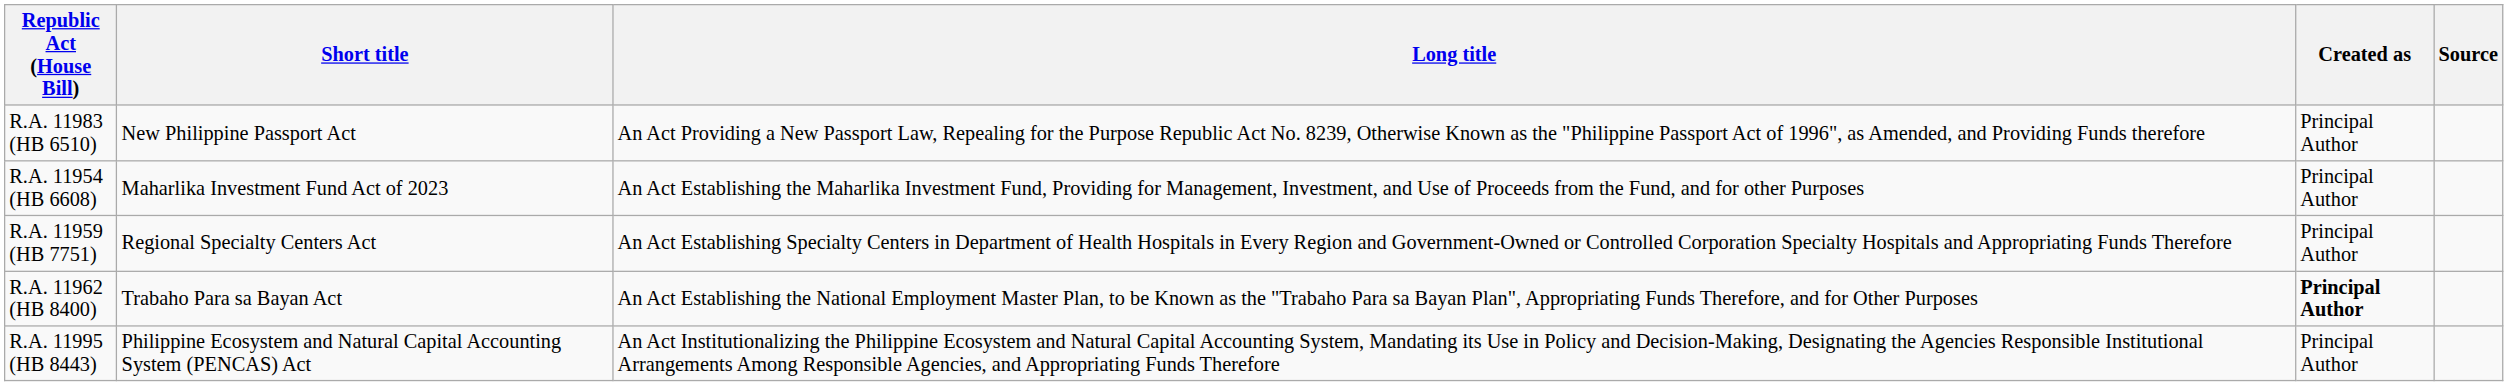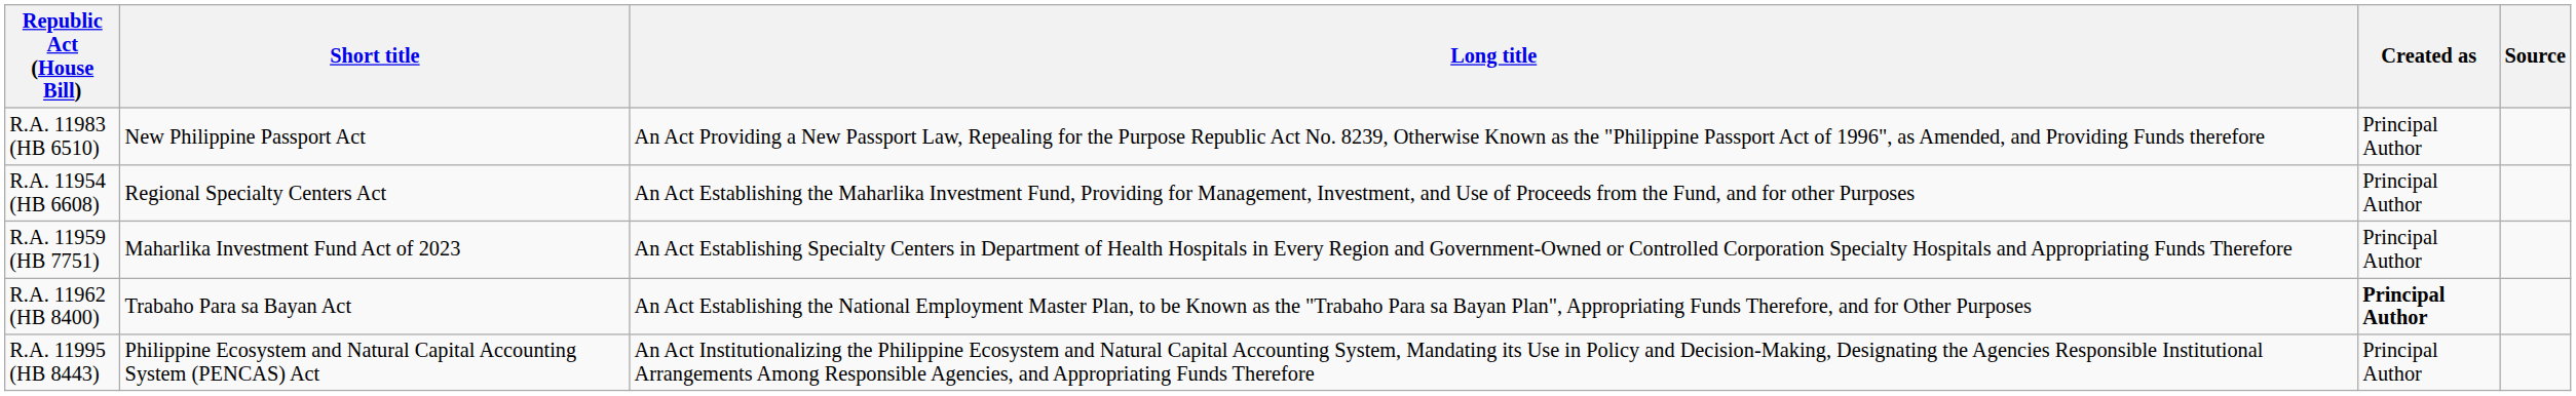R.A. 11954 (HB 6608) | Short title: Maharlika Investment Fund Act of 2023 -> Regional Specialty Centers Act
R.A. 11959 (HB 7751) | Short title: Regional Specialty Centers Act -> Maharlika Investment Fund Act of 2023
